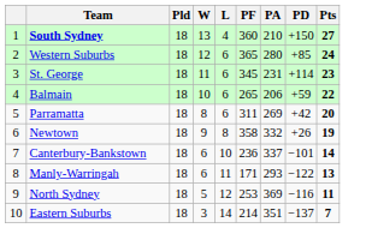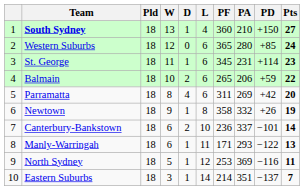+ column: D | 1 | 0 | 1 | 2 | 4 | 1 | 2 | 1 | 1 | 1
